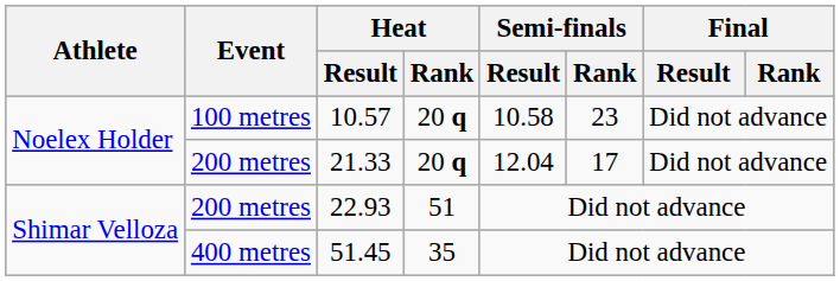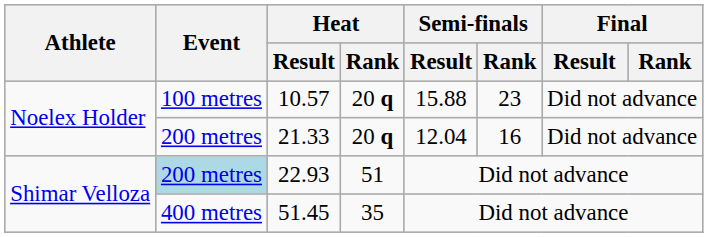10.57 | Semi-finals / Result: 10.58 -> 15.88
21.33 | Semi-finals / Rank: 17 -> 16
22.93 | Event: no background -> lightblue background
